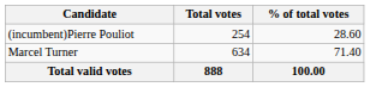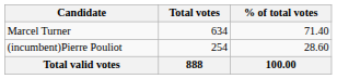rows swapped: Marcel Turner <-> (incumbent)Pierre Pouliot
